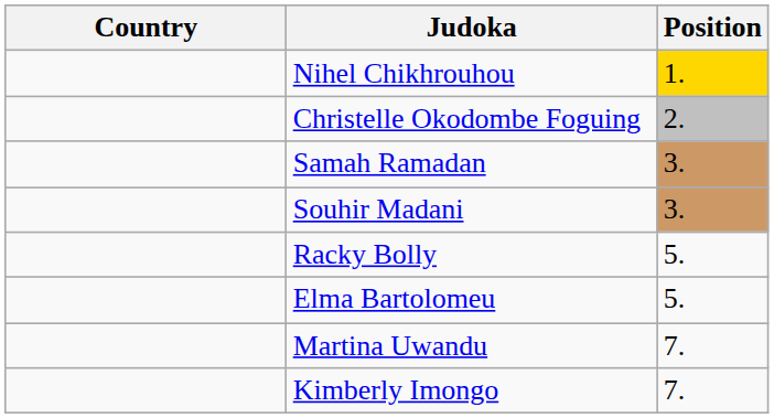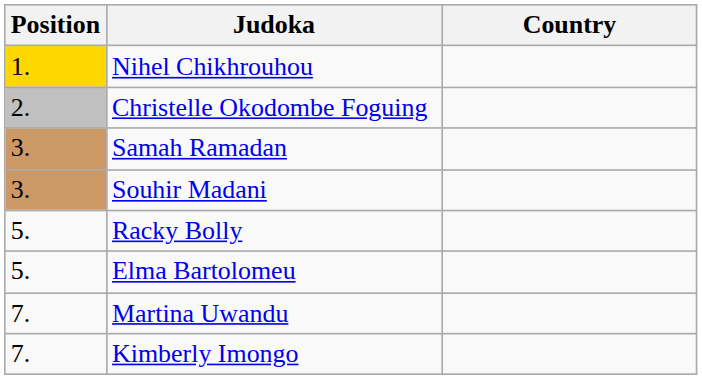columns swapped: Position <-> Country
